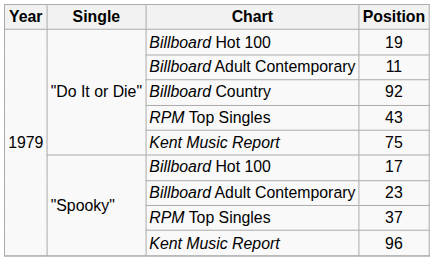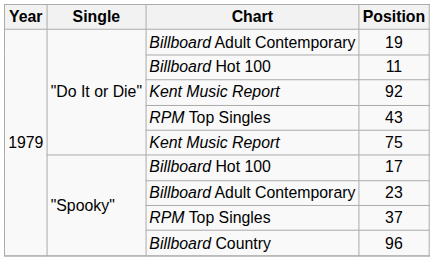19 | Chart: Billboard Hot 100 -> Billboard Adult Contemporary
11 | Chart: Billboard Adult Contemporary -> Billboard Hot 100
92 | Chart: Billboard Country -> Kent Music Report
96 | Chart: Kent Music Report -> Billboard Country
